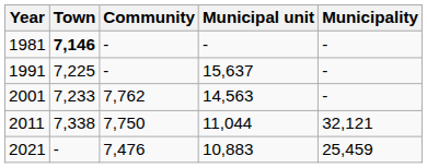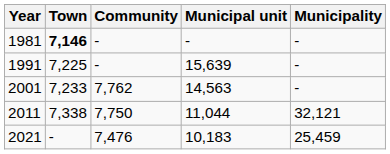1991 | Municipal unit: 15,637 -> 15,639
2021 | Municipal unit: 10,883 -> 10,183
